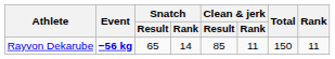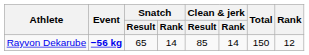Rayvon Dekarube | Clean & jerk / Rank: 11 -> 14
Rayvon Dekarube | Rank: 11 -> 12
